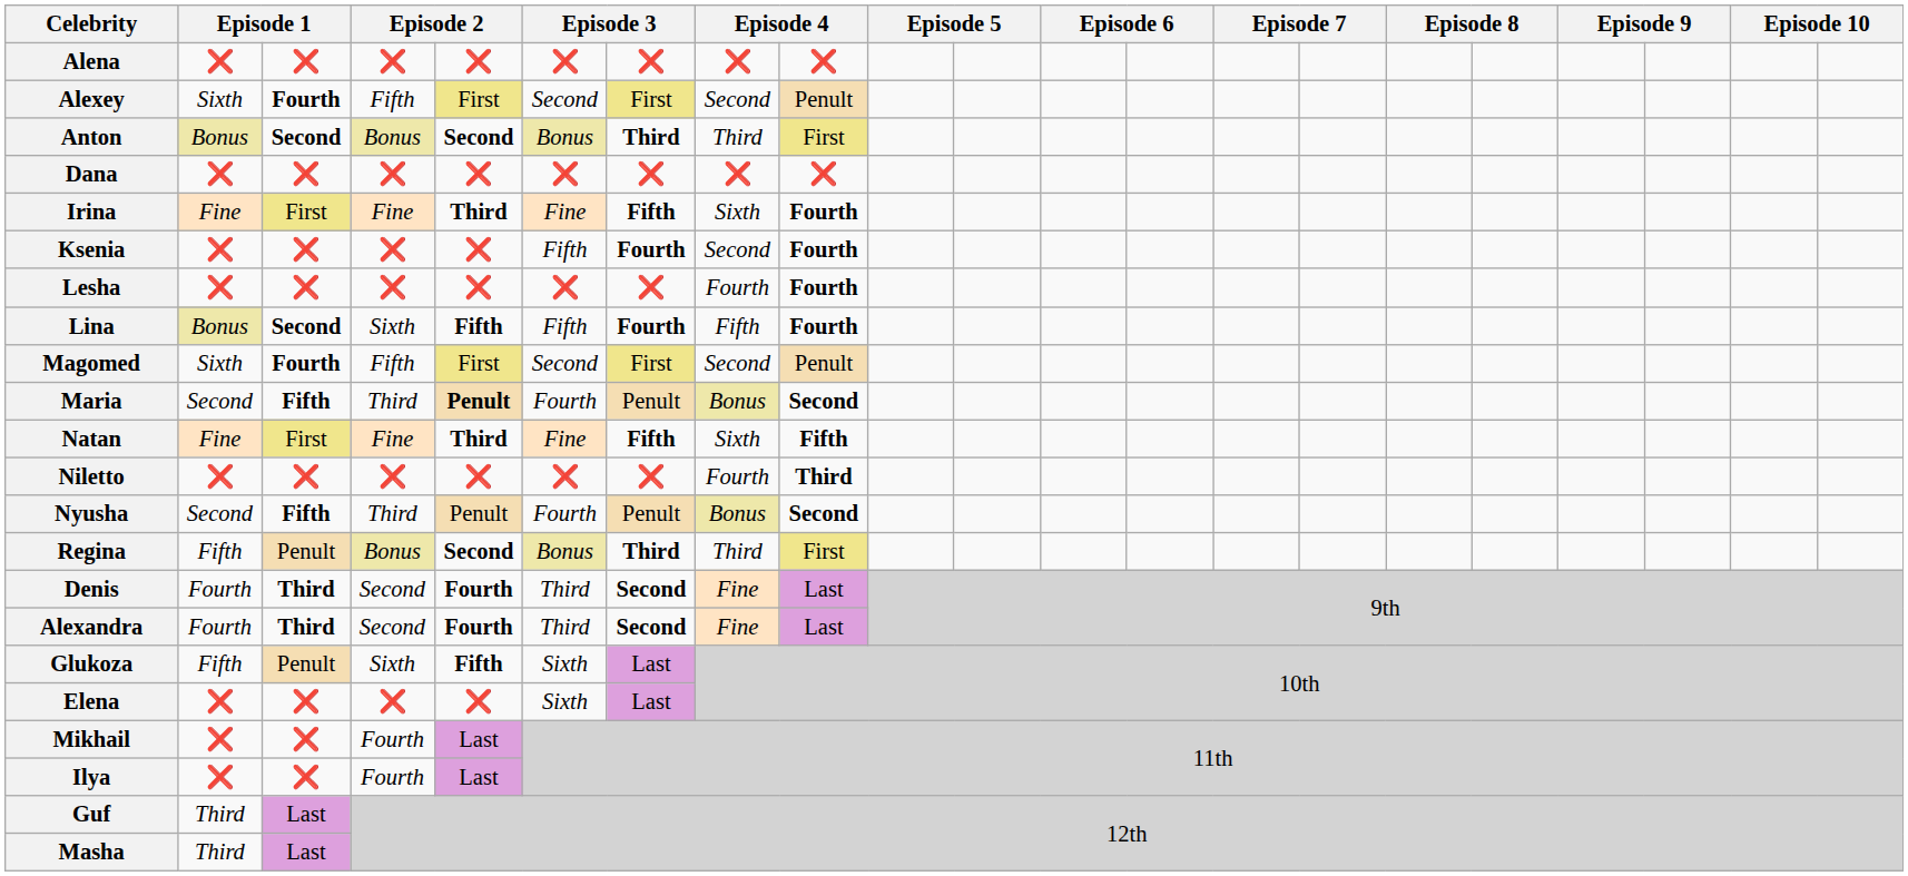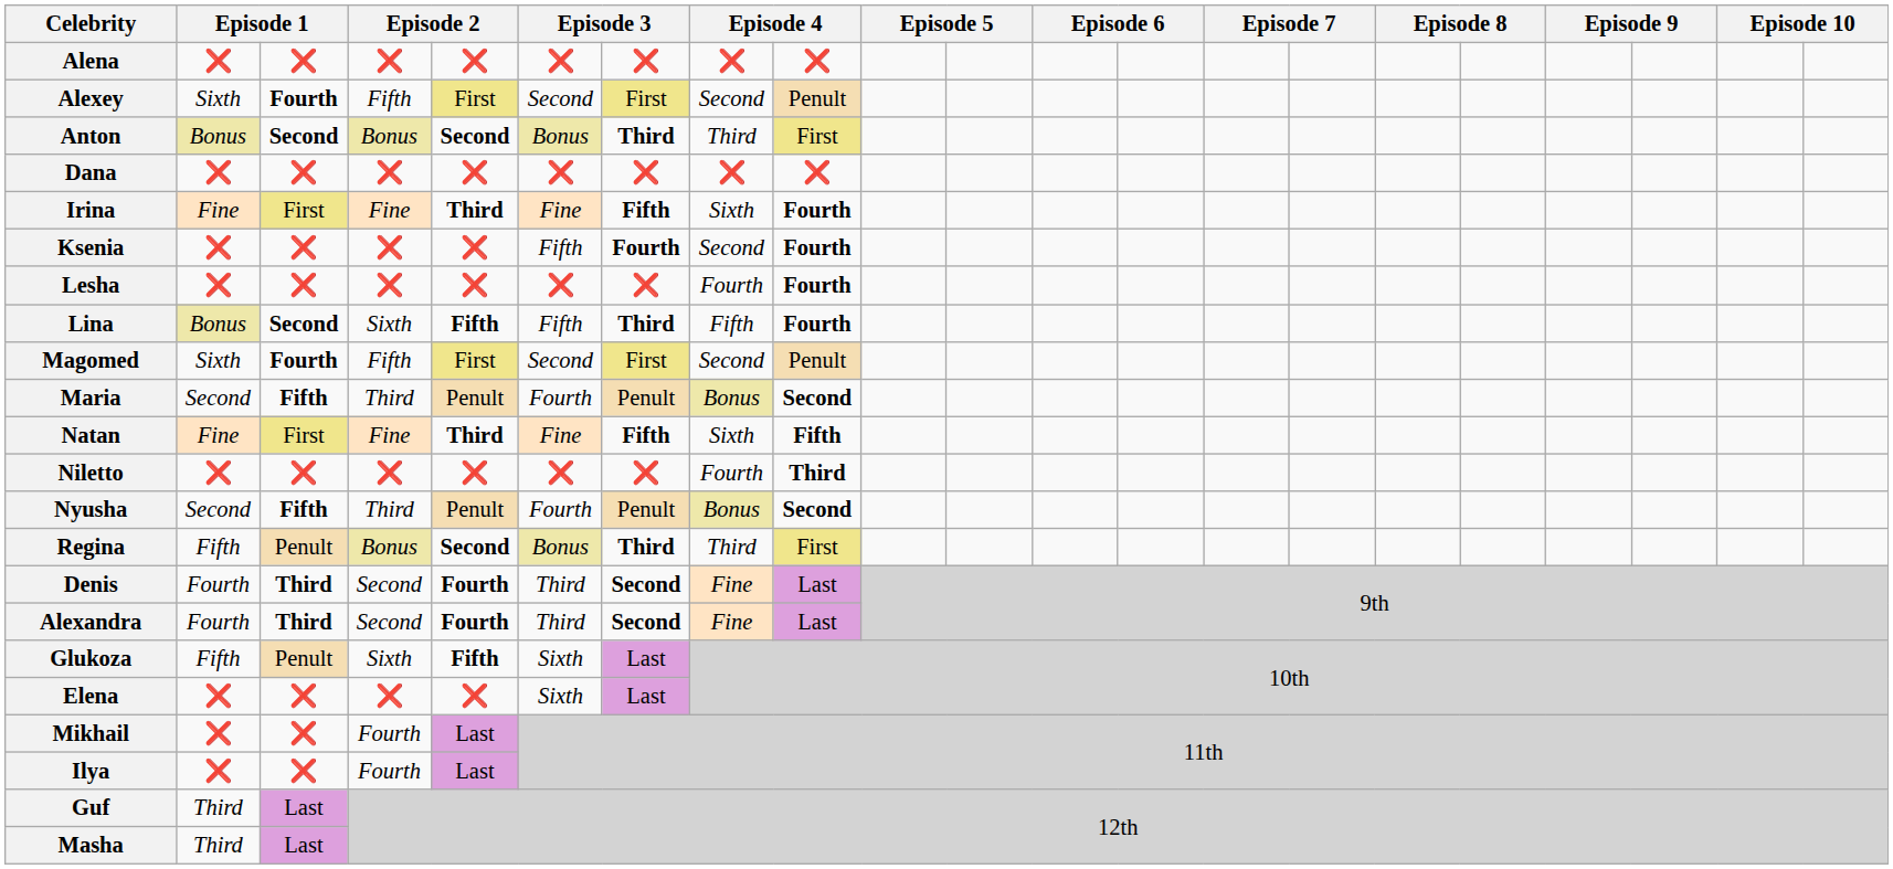Lina | column 7: Fourth -> Third
Maria | column 5: bold -> normal
